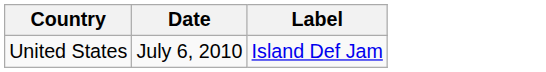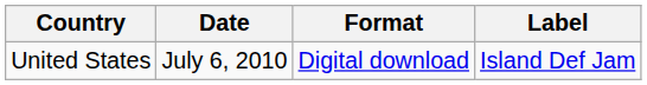+ column: Format | Digital download
